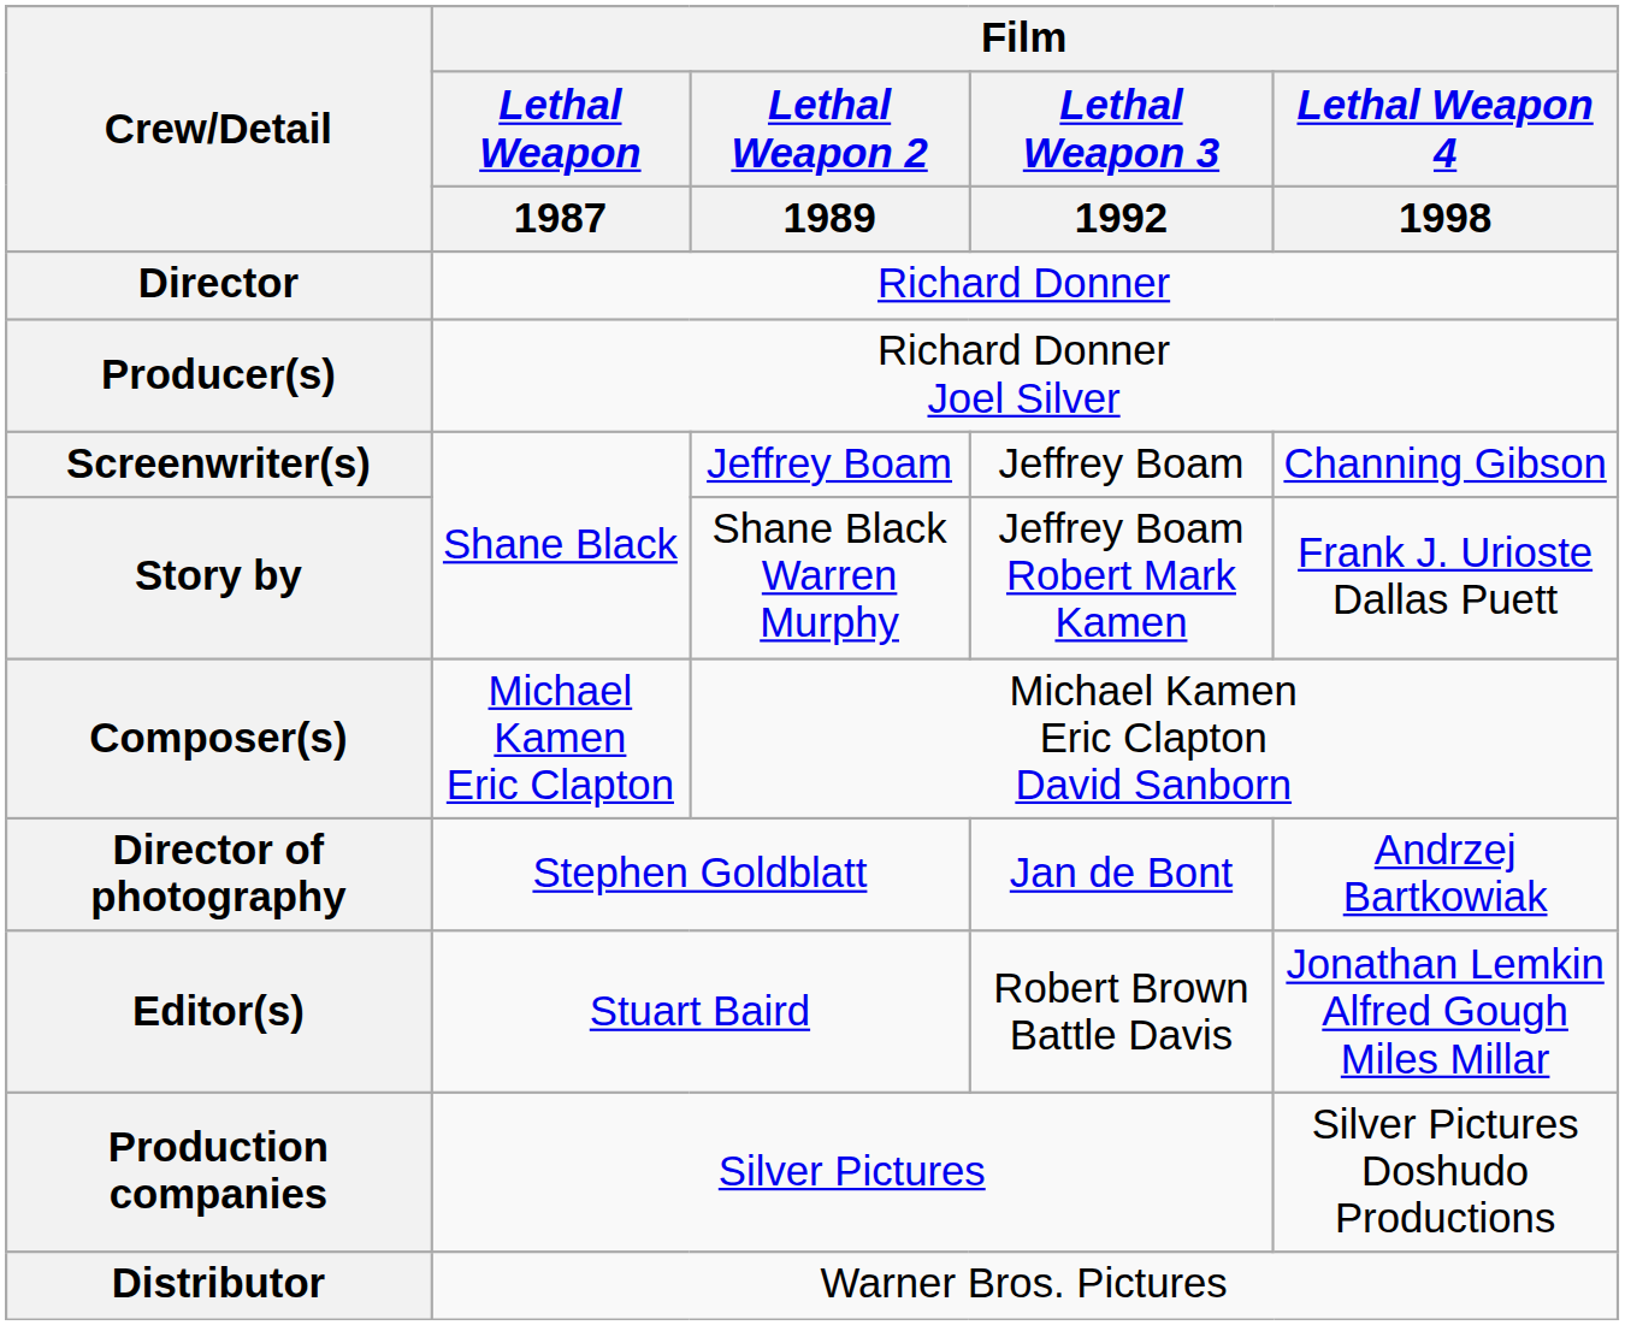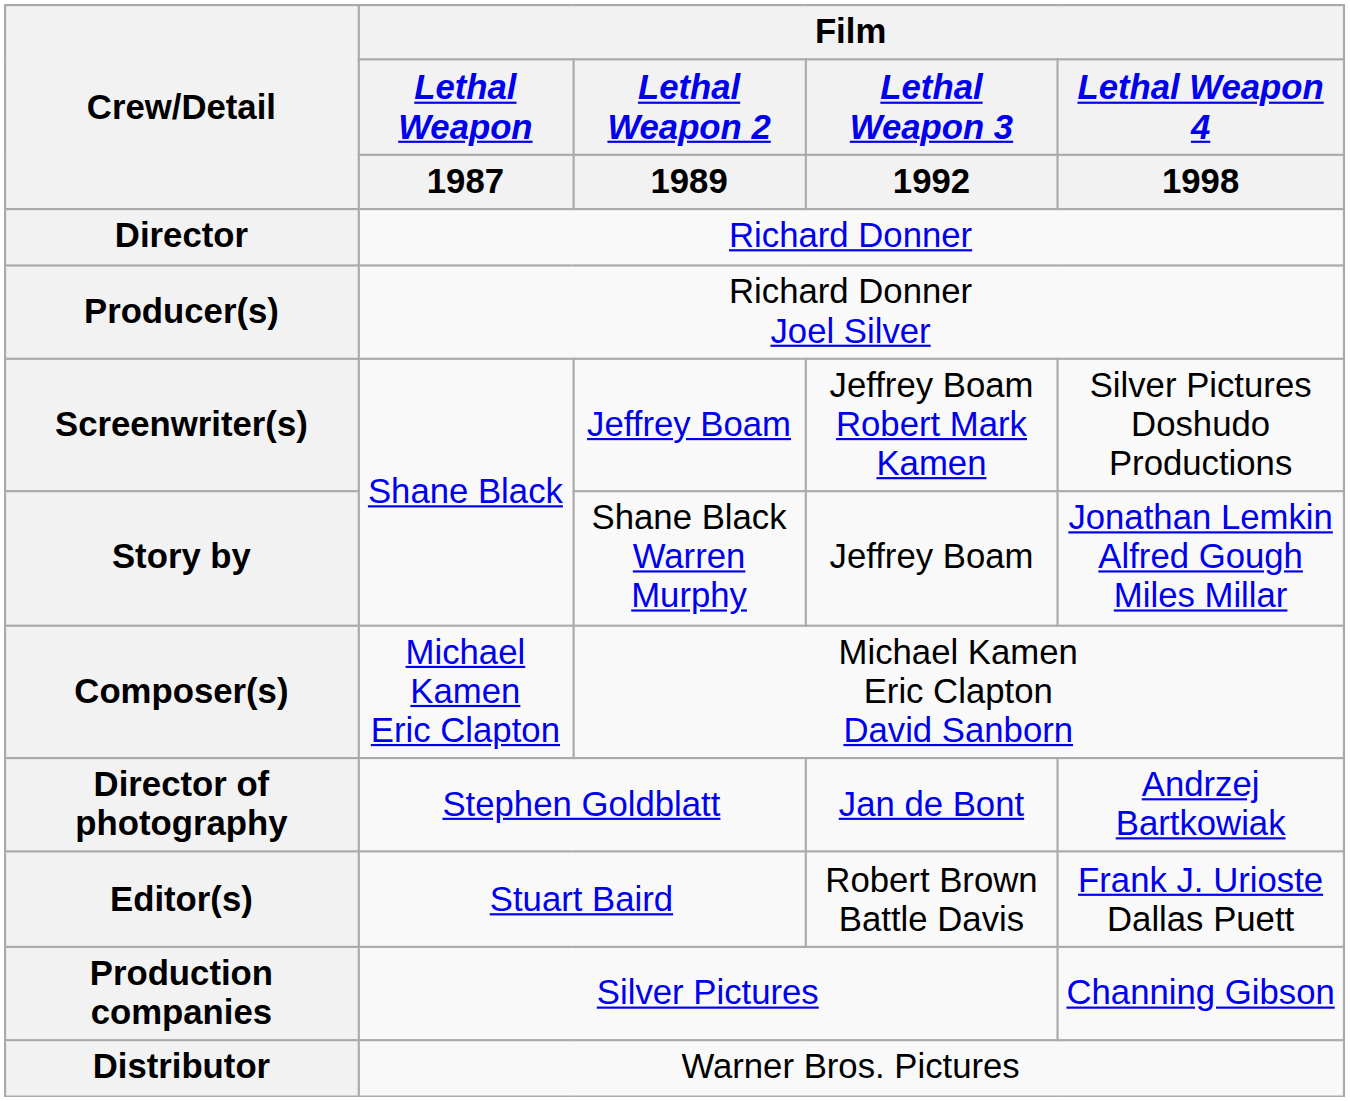Screenwriter(s) | Film / Lethal Weapon 3 / 1992: Jeffrey Boam -> Jeffrey Boam Robert Mark Kamen
Screenwriter(s) | Film / Lethal Weapon 4 / 1998: Channing Gibson -> Silver Pictures Doshudo Productions
Story by | Film / Lethal Weapon 3 / 1992: Jeffrey Boam Robert Mark Kamen -> Jeffrey Boam
Story by | Film / Lethal Weapon 4 / 1998: Frank J. Urioste Dallas Puett -> Jonathan Lemkin Alfred Gough Miles Millar
Editor(s) | Film / Lethal Weapon 4 / 1998: Jonathan Lemkin Alfred Gough Miles Millar -> Frank J. Urioste Dallas Puett
Production companies | Film / Lethal Weapon 4 / 1998: Silver Pictures Doshudo Productions -> Channing Gibson
